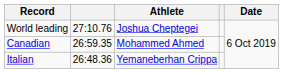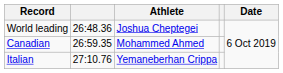World leading | column 2: 27:10.76 -> 26:48.36
Italian | column 2: 26:48.36 -> 27:10.76
